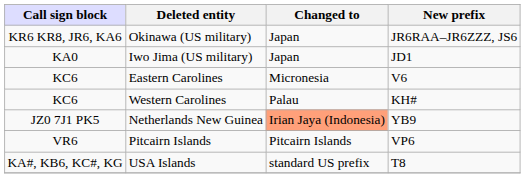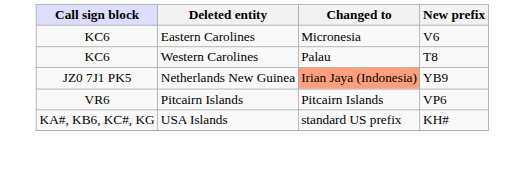- row: KR6 KR8, JR6, KA6 | Okinawa (US military) | Japan | JR6RAA–JR6ZZZ, JS6
- row: KA0 | Iwo Jima (US military) | Japan | JD1
Western Carolines | New prefix: KH# -> T8
USA Islands | New prefix: T8 -> KH#
